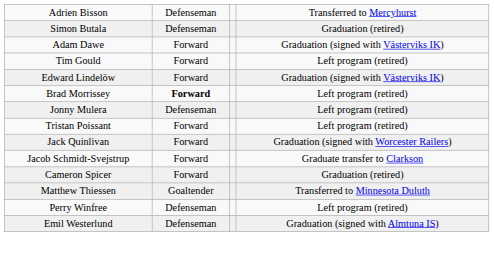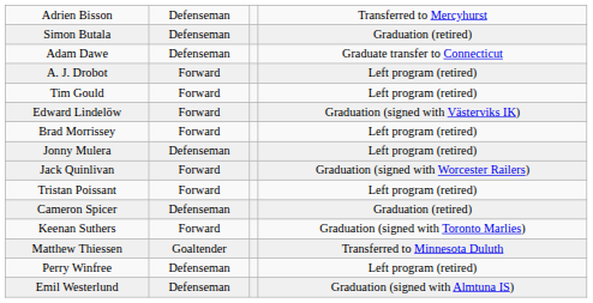Adam Dawe | column 2: Forward -> Defenseman
Adam Dawe | column 4: Graduation (signed with Västerviks IK) -> Graduate transfer to Connecticut
+ row: A. J. Drobot | Forward | Left program (retired)
Brad Morrissey | column 2: bold -> normal
rows swapped: Tristan Poissant <-> Jack Quinlivan
- row: Jacob Schmidt-Svejstrup | Forward | Graduate transfer to Clarkson
Cameron Spicer | column 2: Forward -> Defenseman
+ row: Keenan Suthers | Forward | Graduation (signed with Toronto Marlies)
